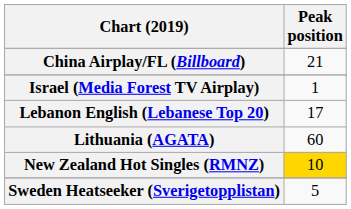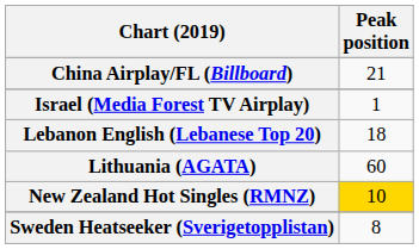Lebanon English (Lebanese Top 20) | Peak position: 17 -> 18
Sweden Heatseeker (Sverigetopplistan) | Peak position: 5 -> 8
